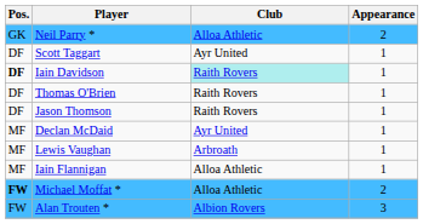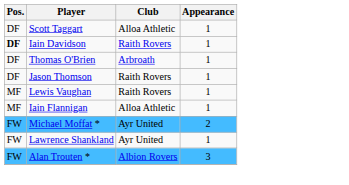- row: GK | Neil Parry * | Alloa Athletic | 2
Scott Taggart | Club: Ayr United -> Alloa Athletic
Iain Davidson | Club: paleturquoise background -> no background
Thomas O'Brien | Club: Raith Rovers -> Arbroath
- row: MF | Declan McDaid | Ayr United | 1
Lewis Vaughan | Club: Arbroath -> Raith Rovers
Michael Moffat * | Pos.: bold -> normal
Michael Moffat * | Club: Alloa Athletic -> Ayr United
+ row: FW | Lawrence Shankland | Ayr United | 1
